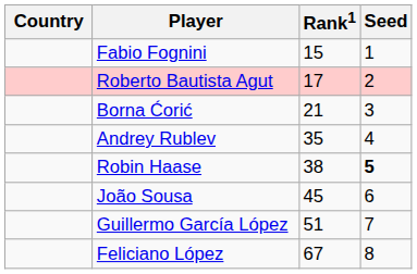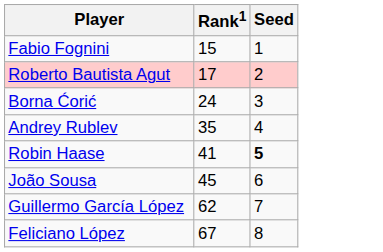- column: Country
Borna Ćorić | Rank1: 21 -> 24
Robin Haase | Rank1: 38 -> 41
Guillermo García López | Rank1: 51 -> 62
